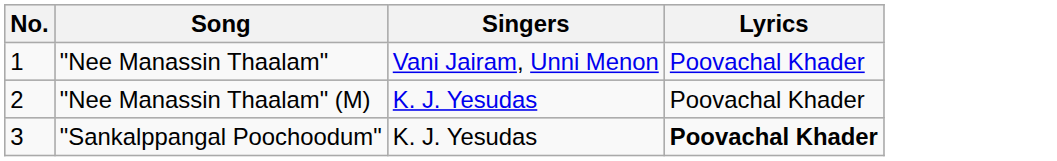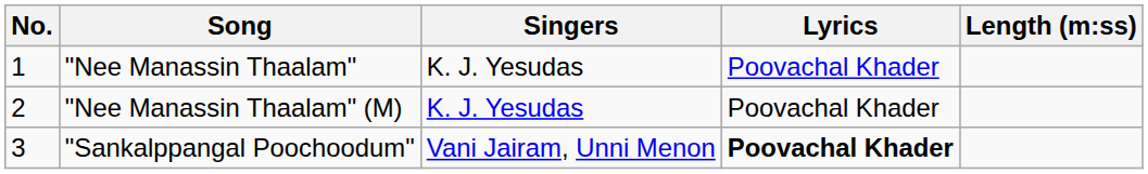+ column: Length (m:ss)
"Nee Manassin Thaalam" | Singers: Vani Jairam, Unni Menon -> K. J. Yesudas
"Sankalppangal Poochoodum" | Singers: K. J. Yesudas -> Vani Jairam, Unni Menon
